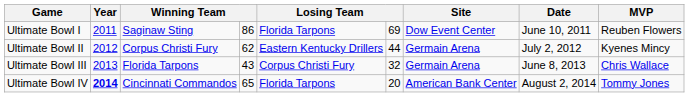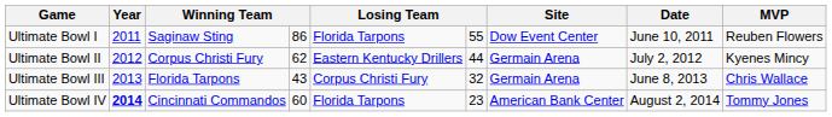Ultimate Bowl I | column 6: 69 -> 55
Ultimate Bowl IV | column 4: 65 -> 60
Ultimate Bowl IV | column 6: 20 -> 23
